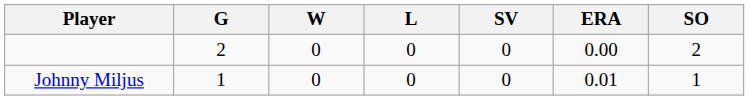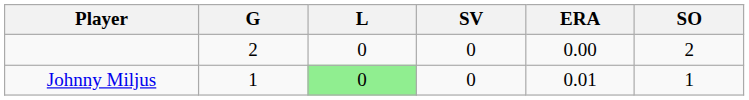- column: W | 0 | 0
Johnny Miljus | L: no background -> lightgreen background
